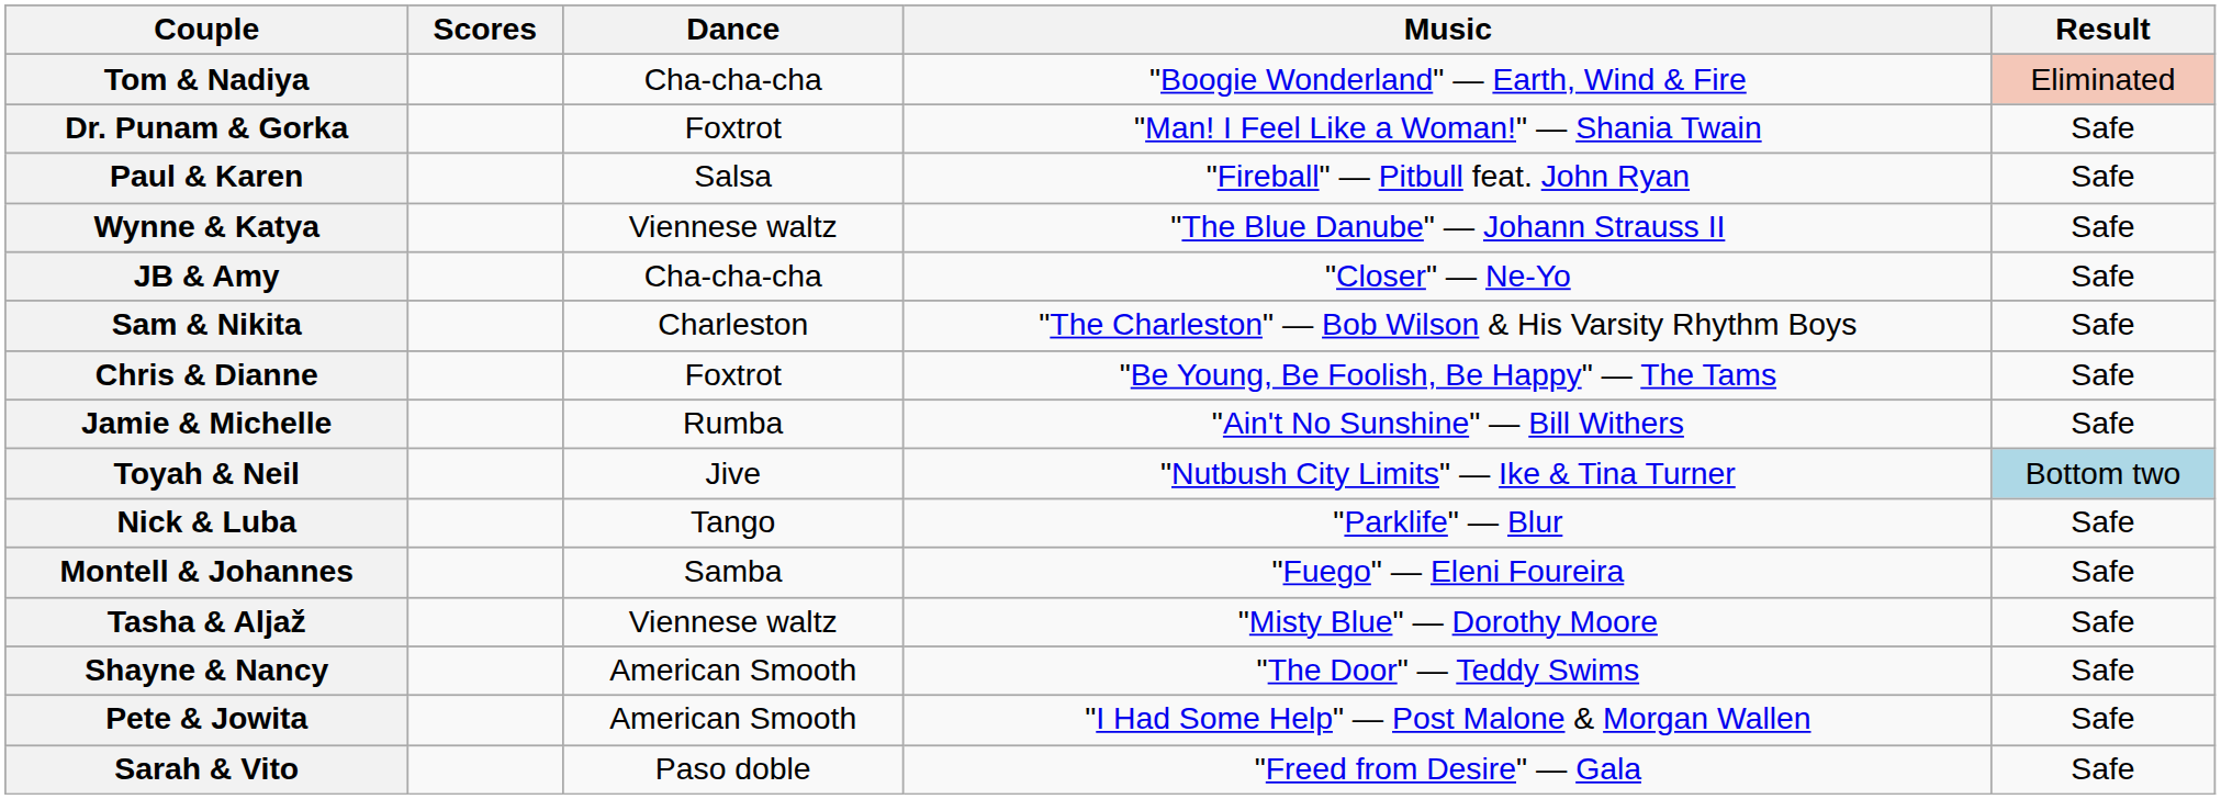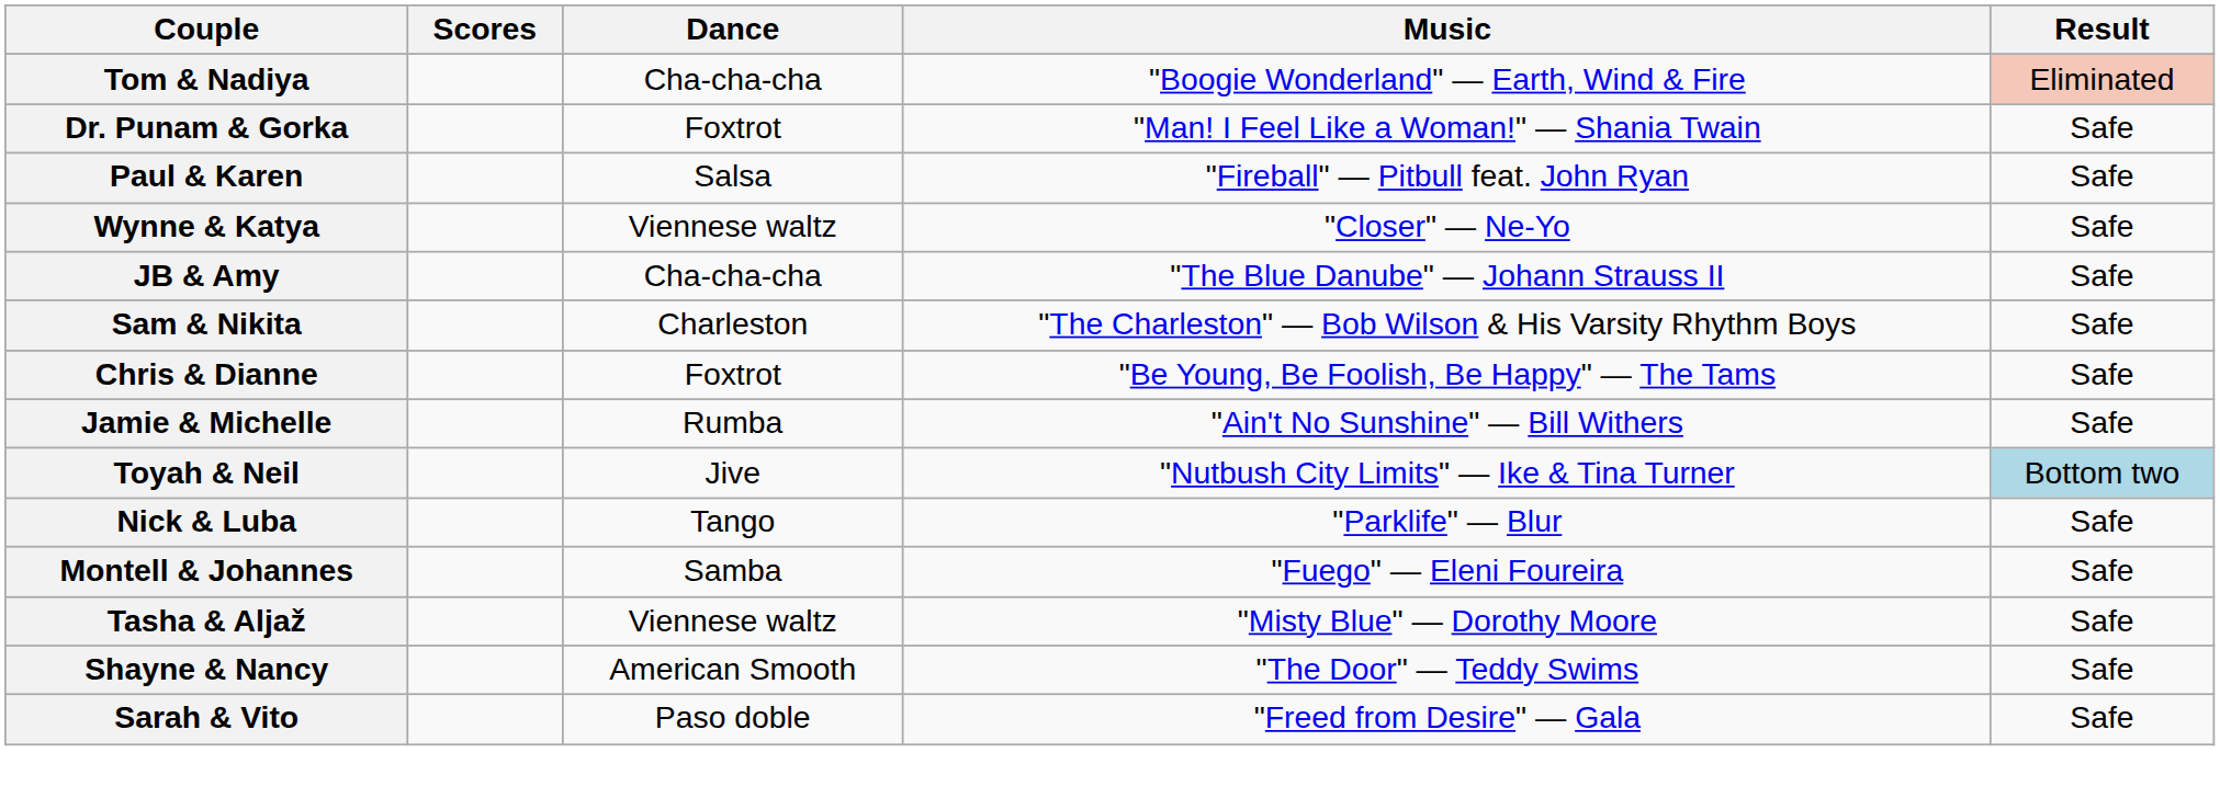Wynne & Katya | Music: "The Blue Danube" — Johann Strauss II -> "Closer" — Ne-Yo
JB & Amy | Music: "Closer" — Ne-Yo -> "The Blue Danube" — Johann Strauss II
- row: Pete & Jowita | American Smooth | "I Had Some Help" — Post Malone & Morgan Wallen | Safe
